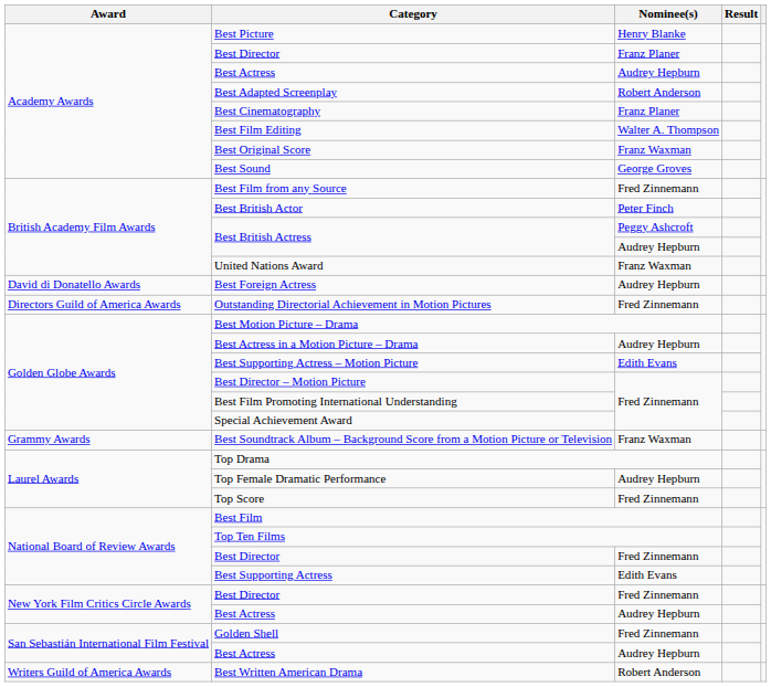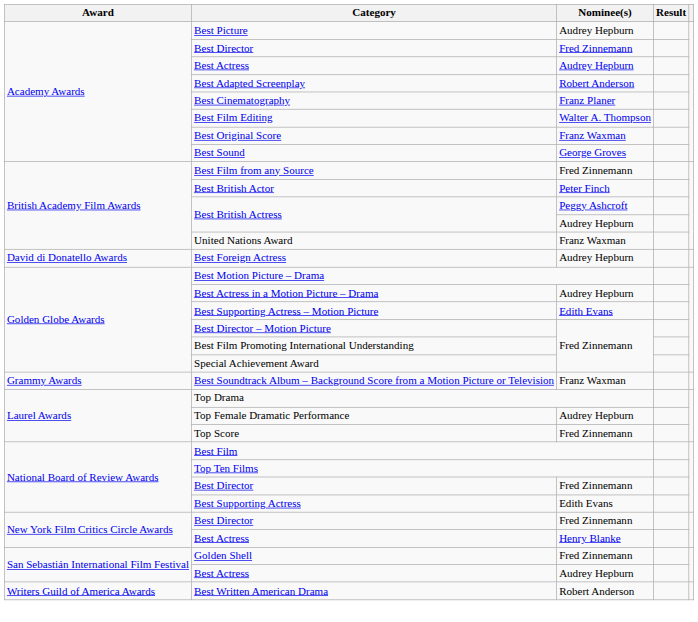Best Picture | Nominee(s): Henry Blanke -> Audrey Hepburn
Academy Awards / Best Director | Nominee(s): Franz Planer -> Fred Zinnemann
- row: Directors Guild of America Awards | Outstanding Directorial Achievement in Motion Pictures | Fred Zinnemann
New York Film Critics Circle Awards / Best Actress | Nominee(s): Audrey Hepburn -> Henry Blanke
